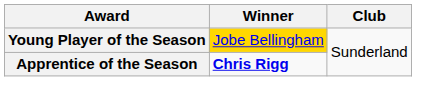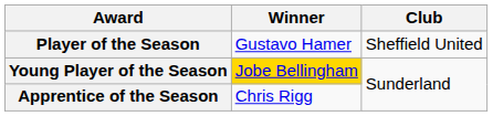+ row: Player of the Season | Gustavo Hamer | Sheffield United
Apprentice of the Season | Winner: bold -> normal
